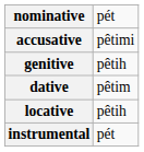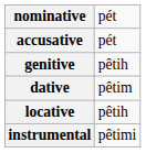accusative | column 2: pêtimi -> pét
instrumental | column 2: pét -> pêtimi
